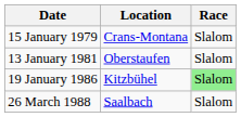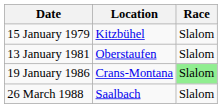15 January 1979 | Location: Crans-Montana -> Kitzbühel
19 January 1986 | Location: Kitzbühel -> Crans-Montana
